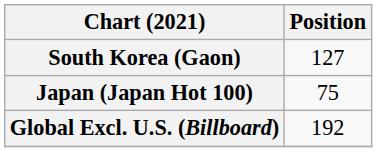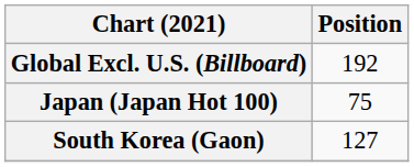rows swapped: Global Excl. U.S. (Billboard) <-> South Korea (Gaon)
